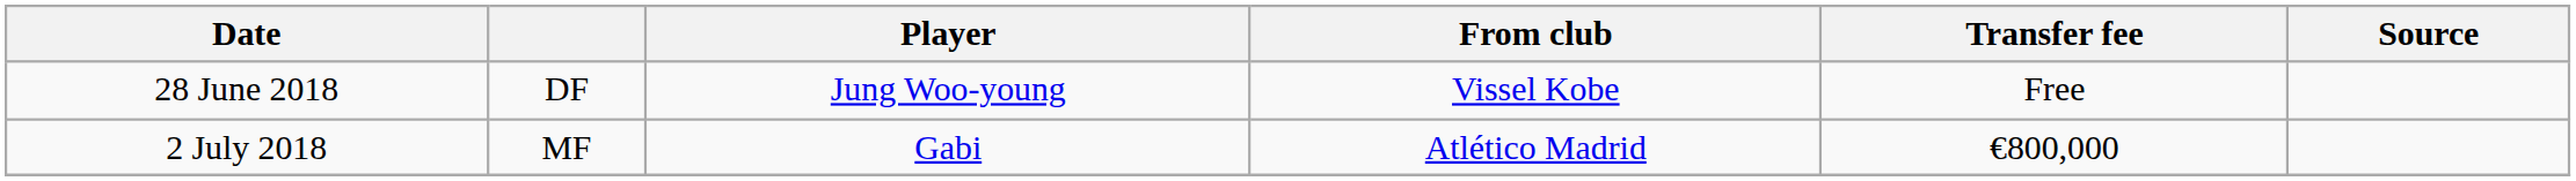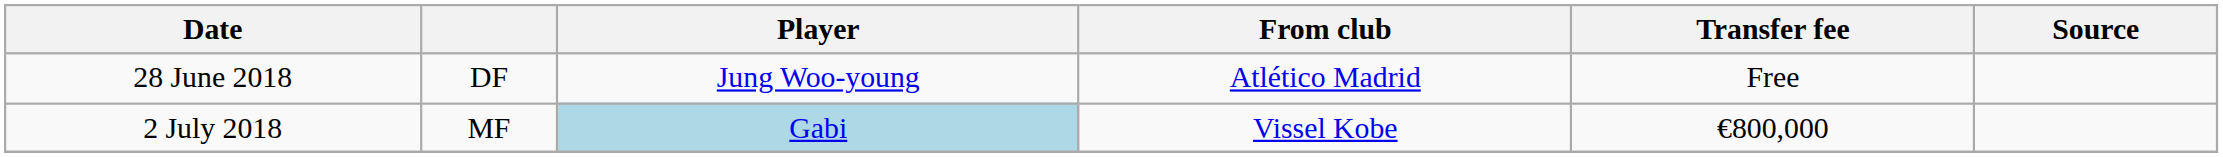28 June 2018 | From club: Vissel Kobe -> Atlético Madrid
2 July 2018 | Player: no background -> lightblue background
2 July 2018 | From club: Atlético Madrid -> Vissel Kobe
